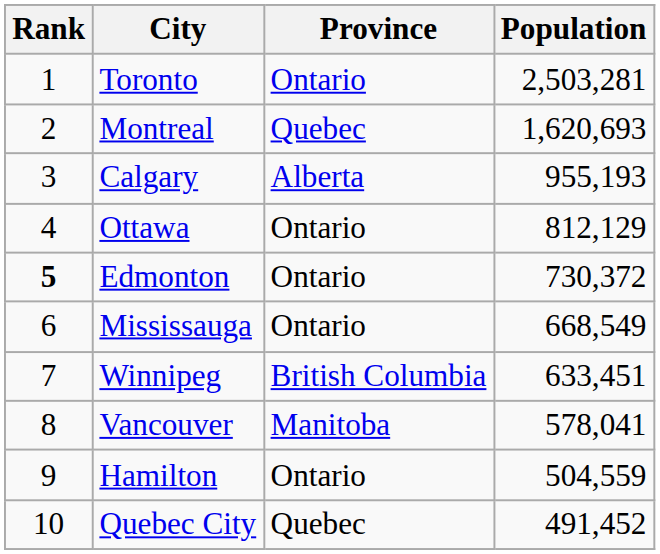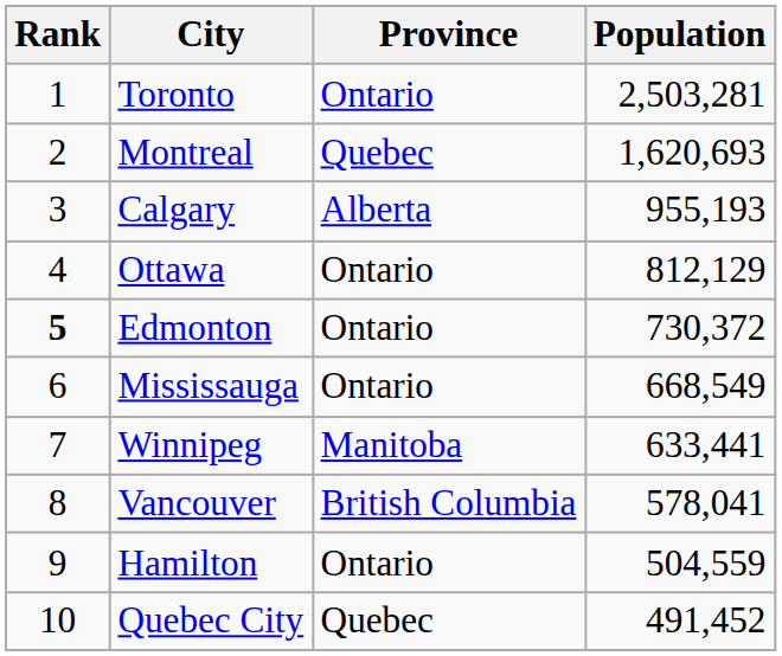Winnipeg | Province: British Columbia -> Manitoba
Winnipeg | Population: 633,451 -> 633,441
Vancouver | Province: Manitoba -> British Columbia
